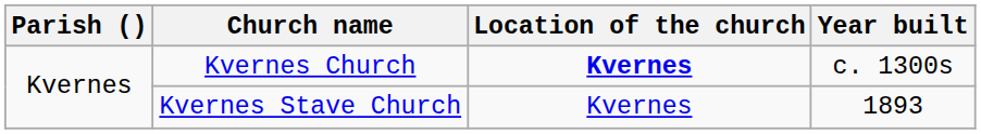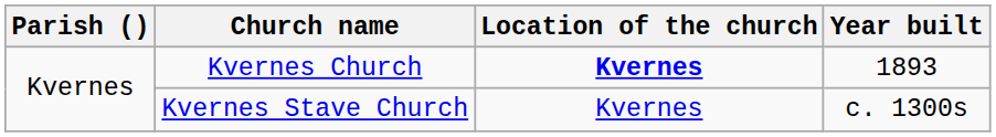Kvernes Church | Year built: c. 1300s -> 1893
Kvernes Stave Church | Year built: 1893 -> c. 1300s
